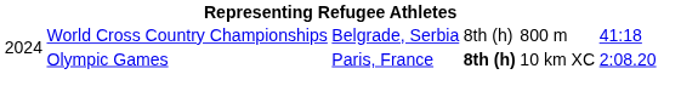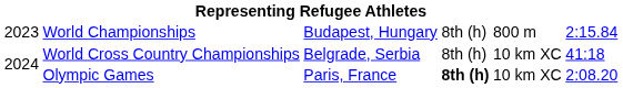+ row: 2023 | World Championships | Budapest, Hungary | 8th (h) | 800 m | 2:15.84
World Cross Country Championships | column 5: 800 m -> 10 km XC
